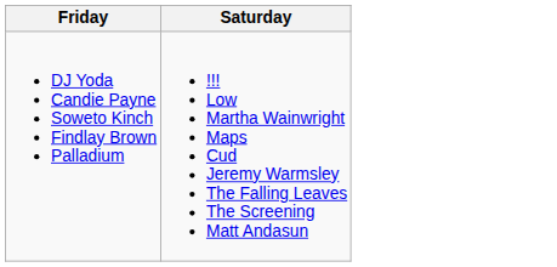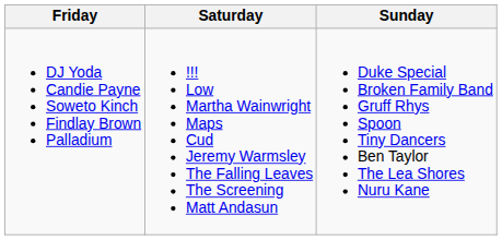+ column: Sunday | Duke Special Broken Family Band Gruff Rhys Spoon Tiny Dancers Ben Taylor The Lea Shores Nuru Kane
